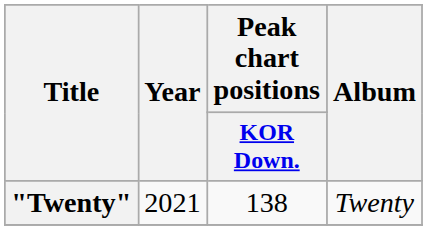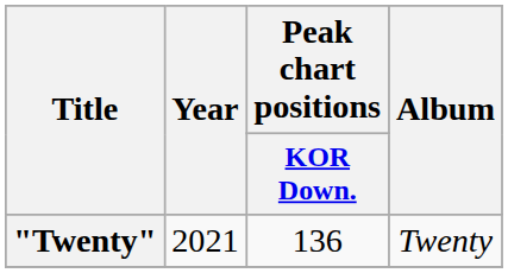"Twenty" | Peak chart positions / KOR Down.: 138 -> 136
